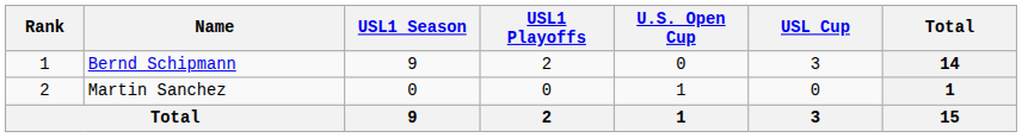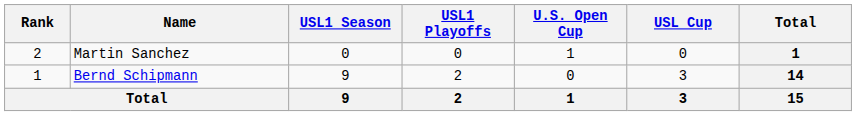rows swapped: Bernd Schipmann <-> Martin Sanchez
